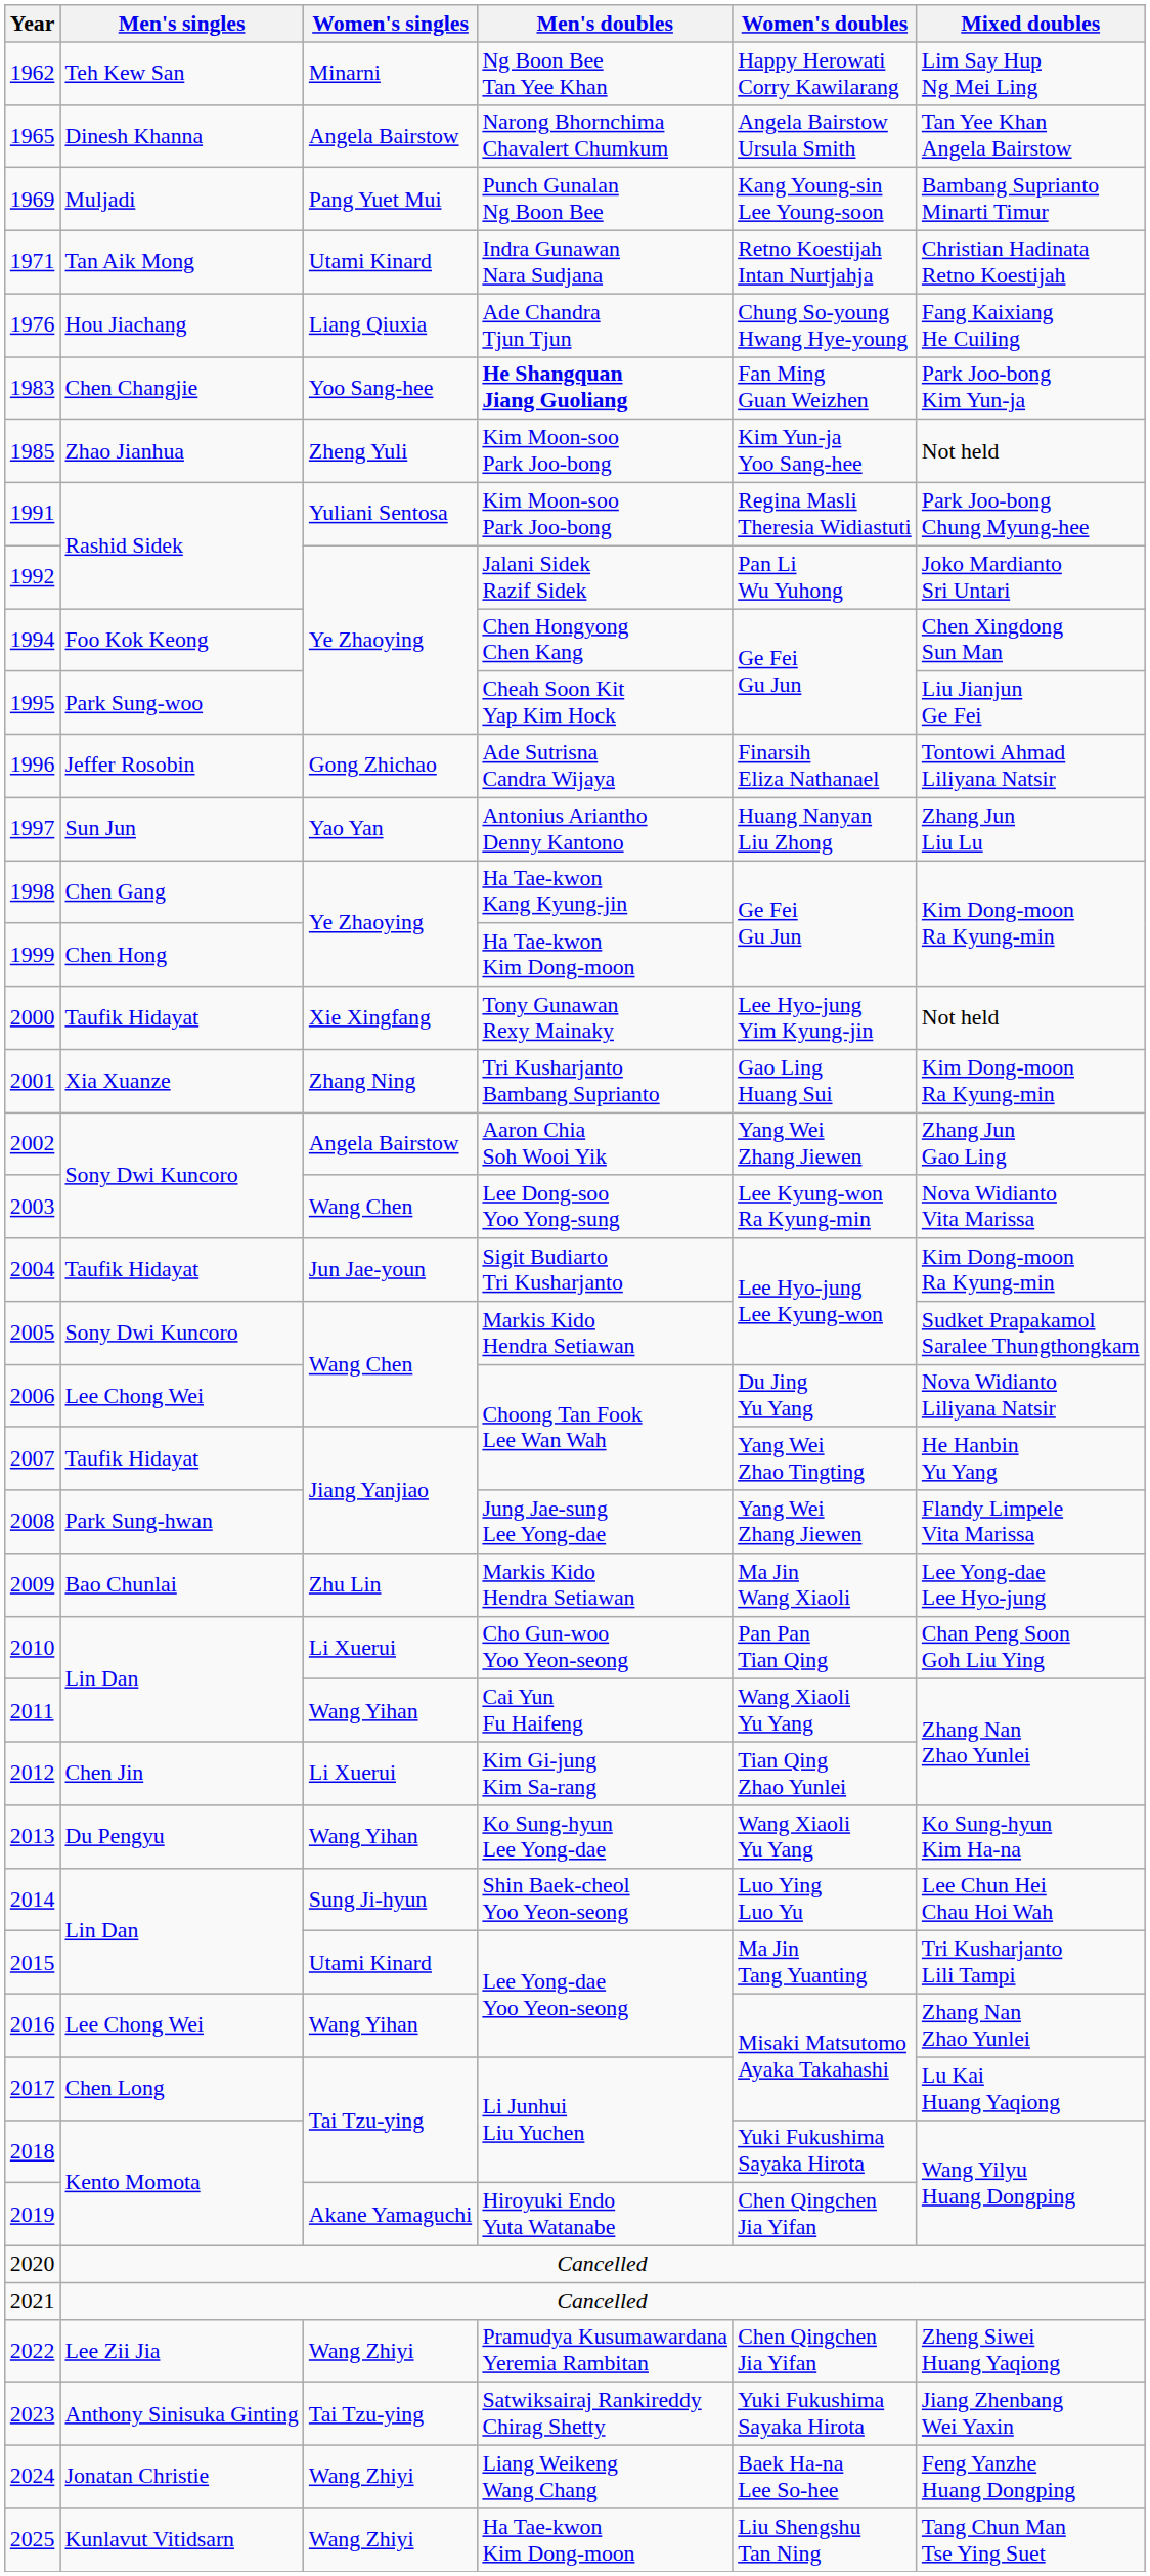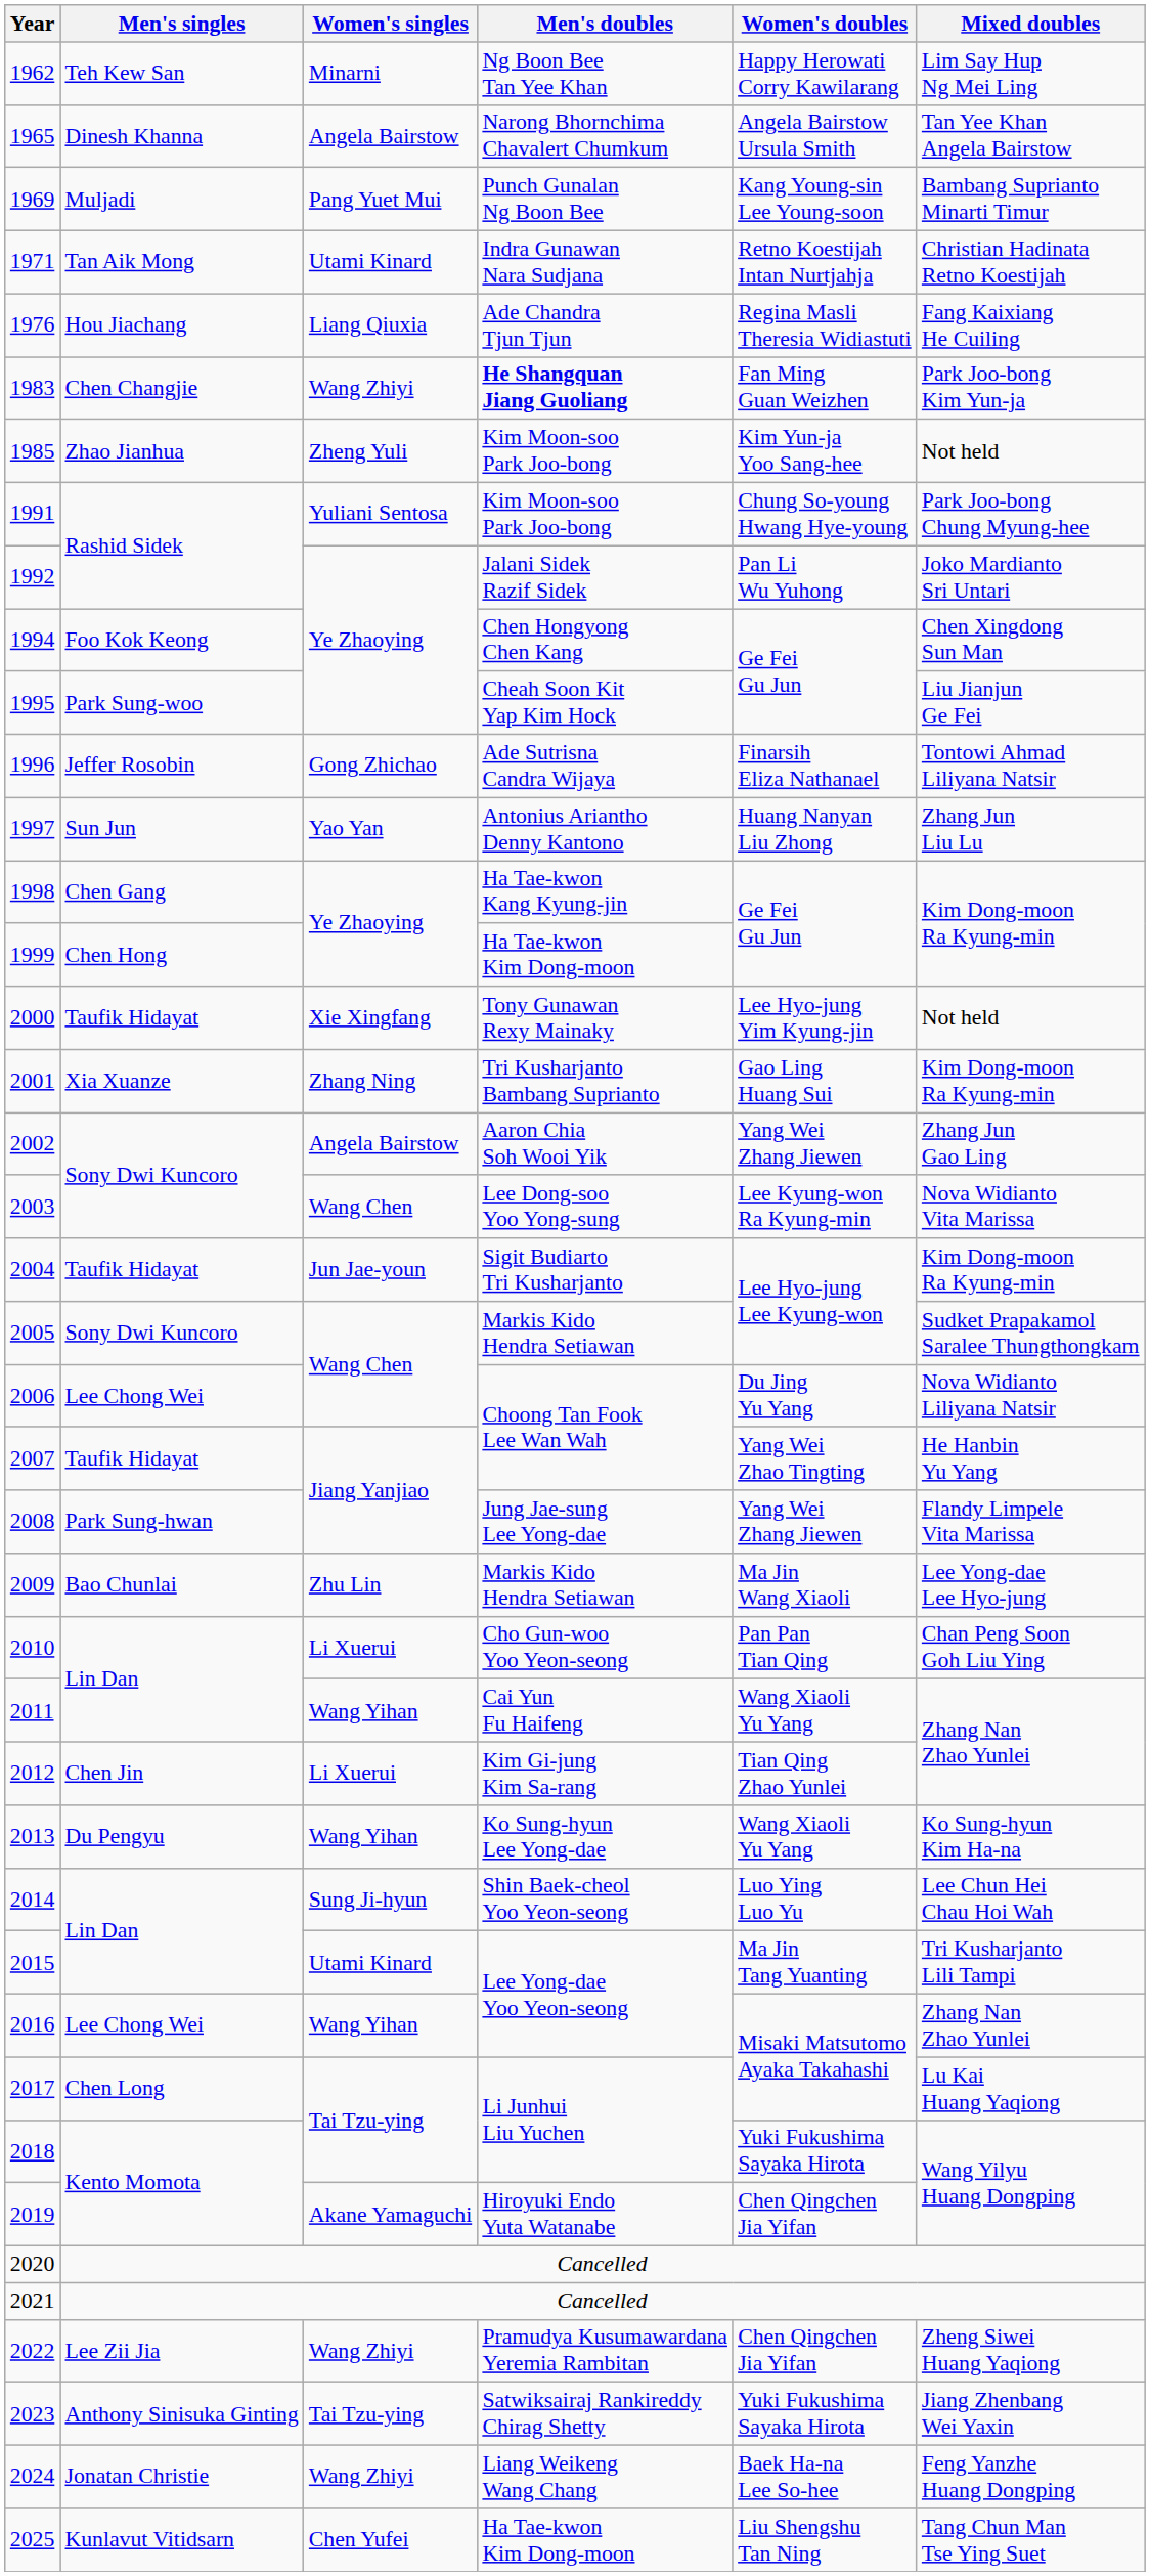1976 | Women's doubles: Chung So-young Hwang Hye-young -> Regina Masli Theresia Widiastuti
1983 | Women's singles: Yoo Sang-hee -> Wang Zhiyi
1991 | Women's doubles: Regina Masli Theresia Widiastuti -> Chung So-young Hwang Hye-young
2025 | Women's singles: Wang Zhiyi -> Chen Yufei
